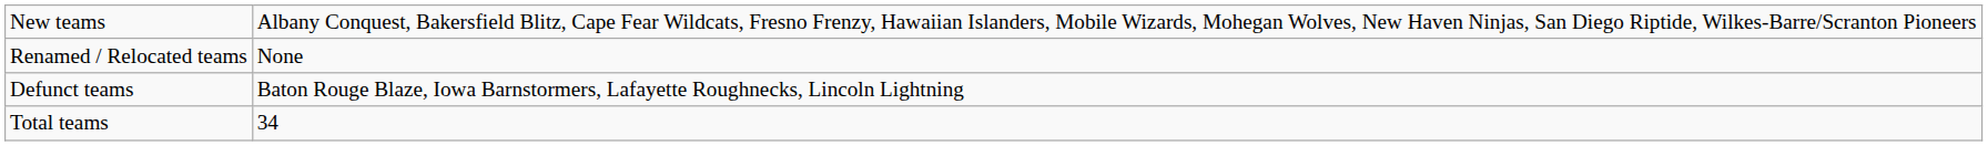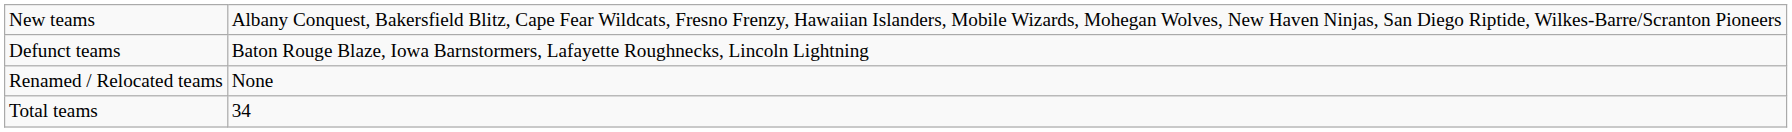rows swapped: Renamed / Relocated teams <-> Defunct teams
